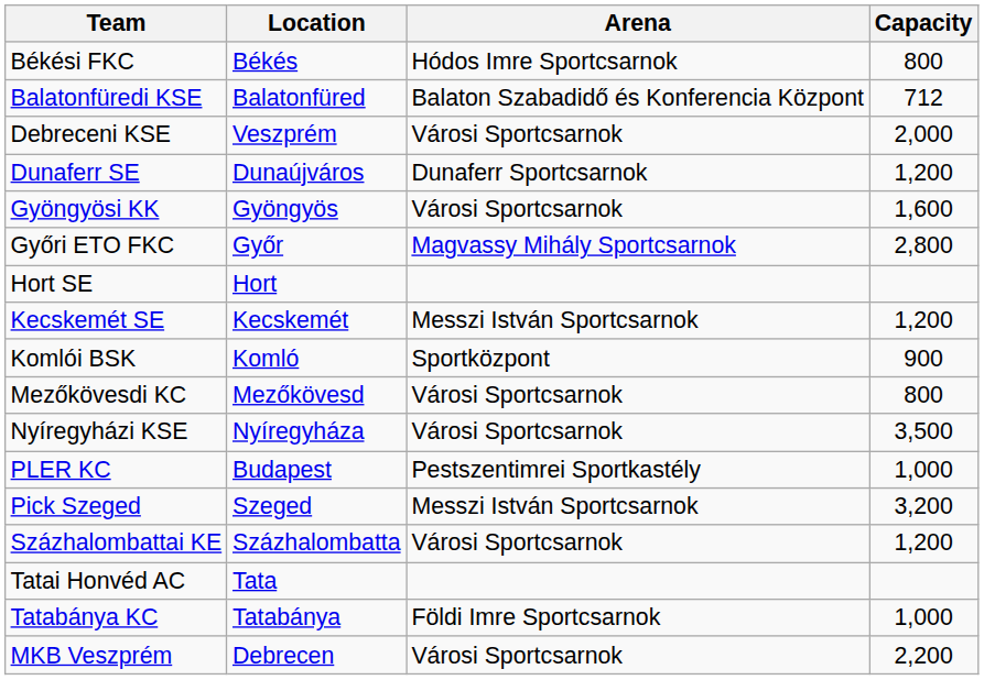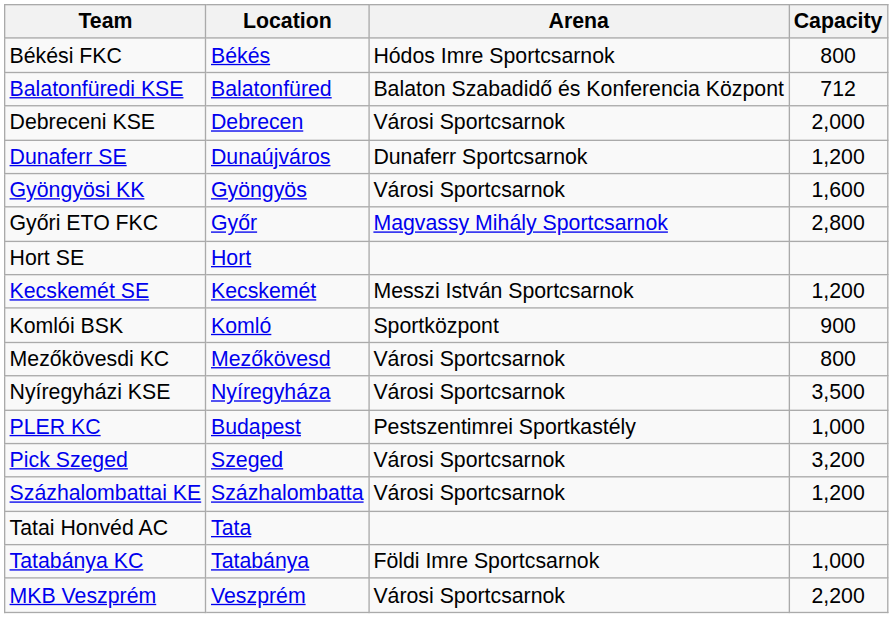Debreceni KSE | Location: Veszprém -> Debrecen
Pick Szeged | Arena: Messzi István Sportcsarnok -> Városi Sportcsarnok
MKB Veszprém | Location: Debrecen -> Veszprém
